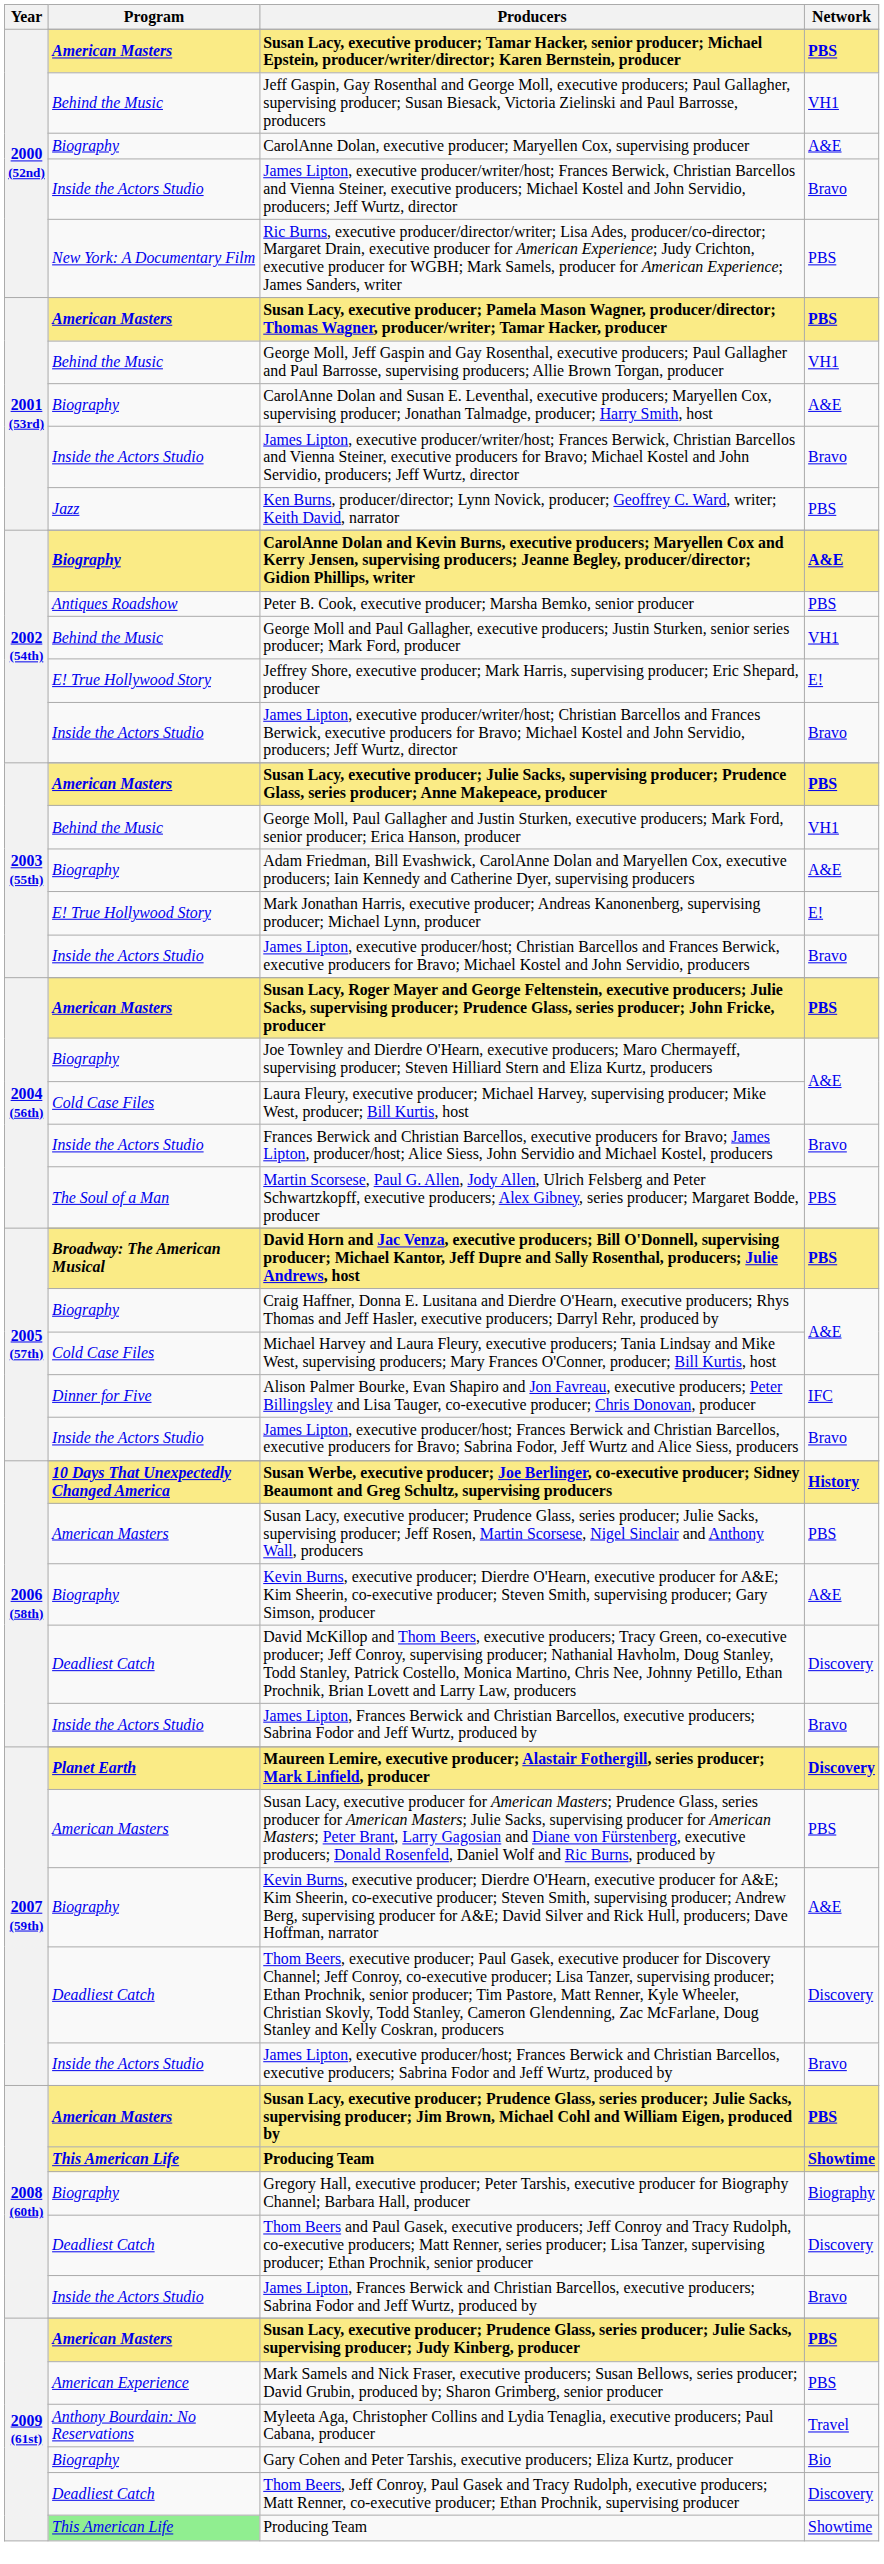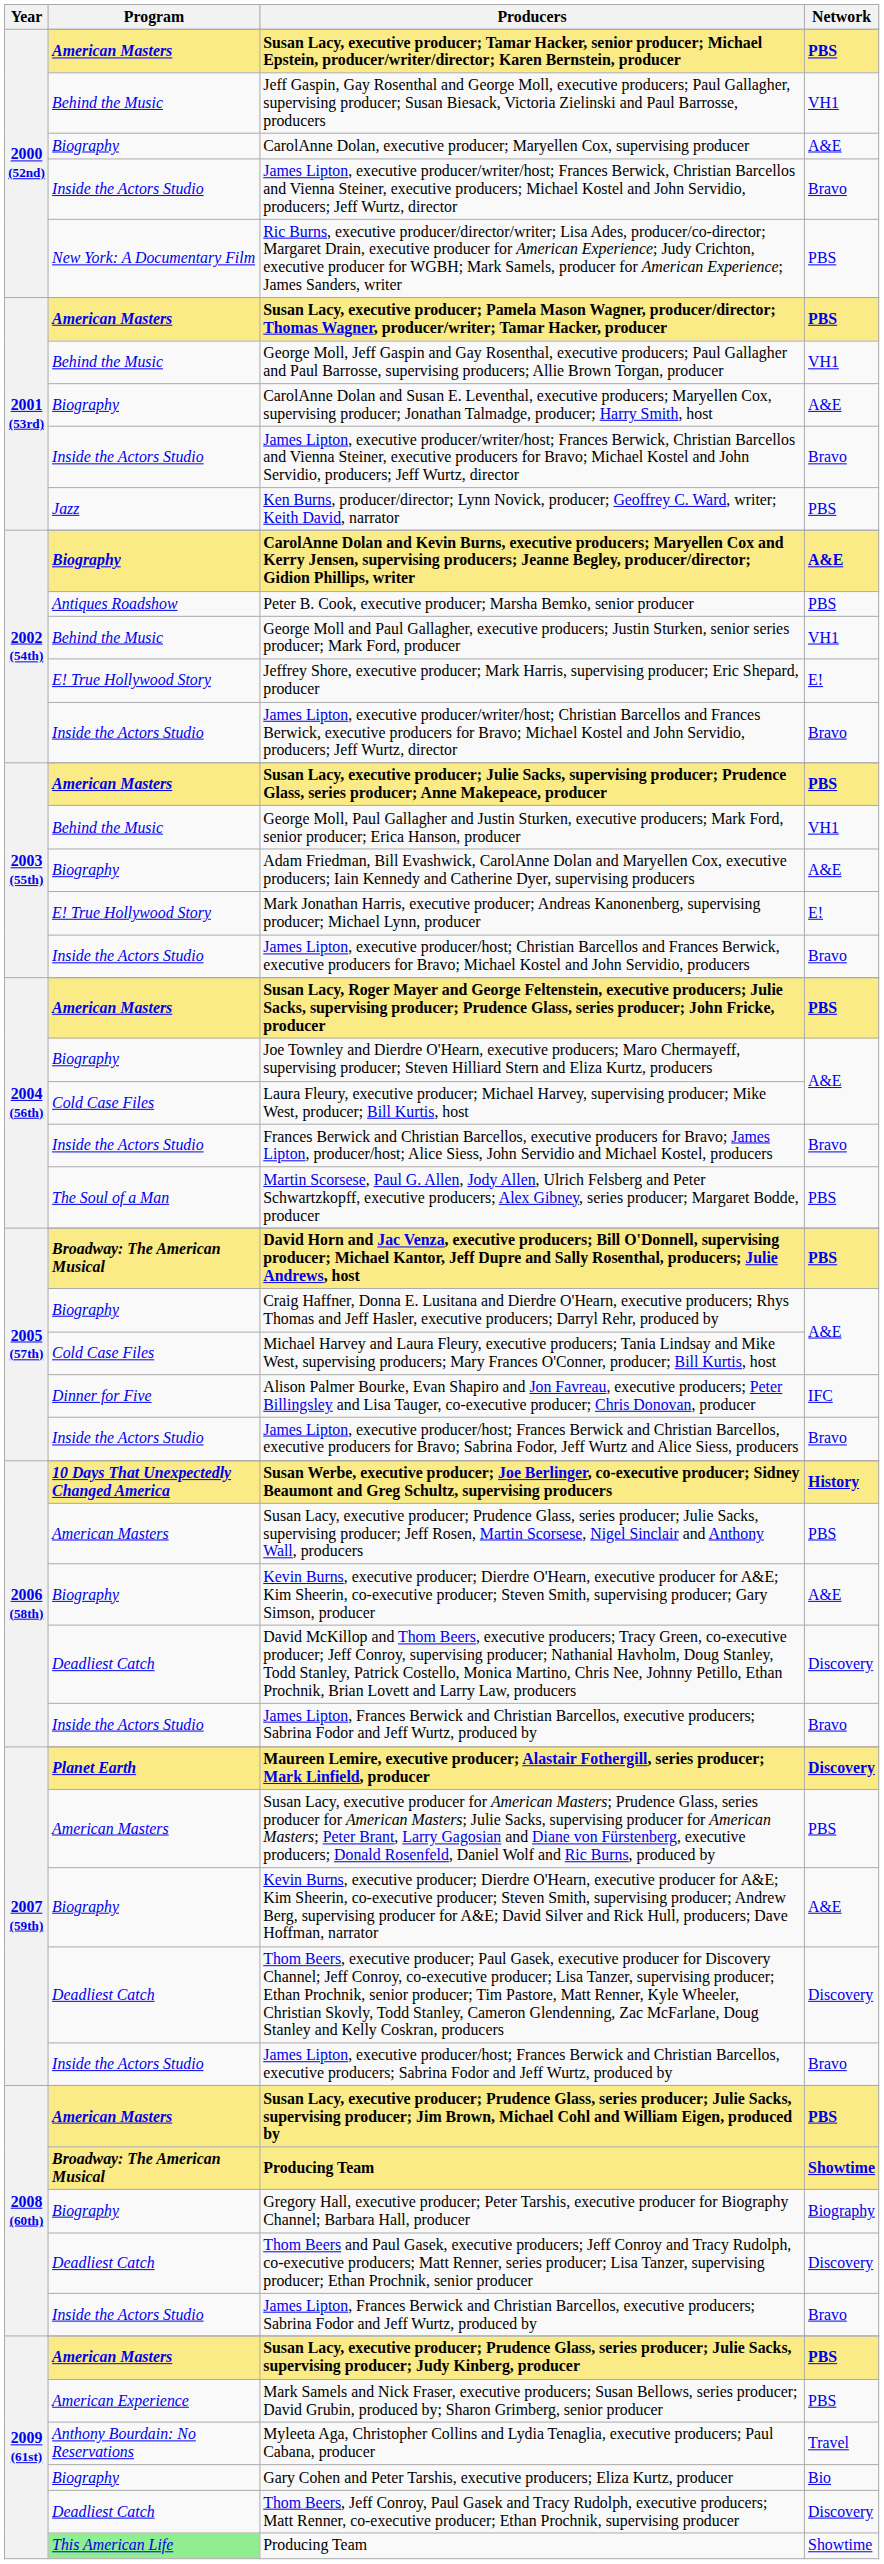2008 (60th) / Producing Team | Program: This American Life -> Broadway: The American Musical
